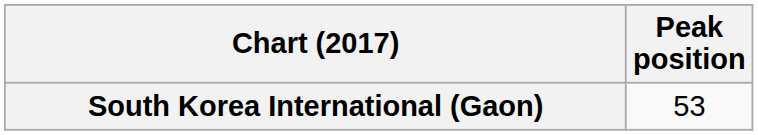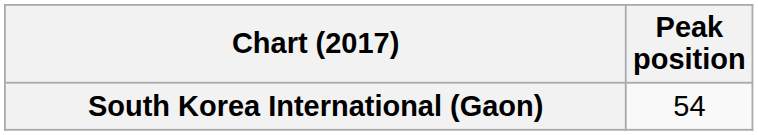South Korea International (Gaon) | Peak position: 53 -> 54
